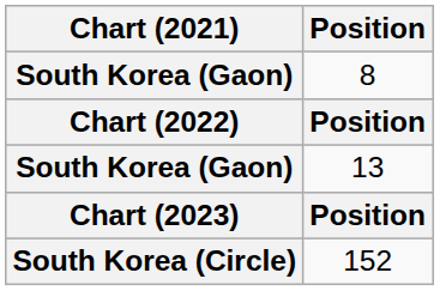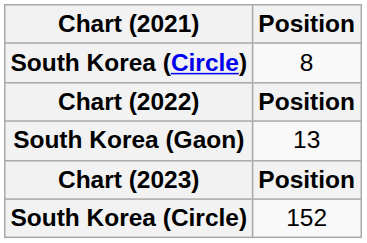8 | Chart (2021): South Korea (Gaon) -> South Korea (Circle)
